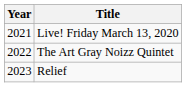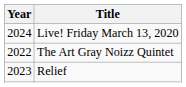Live! Friday March 13, 2020 | Year: 2021 -> 2024
